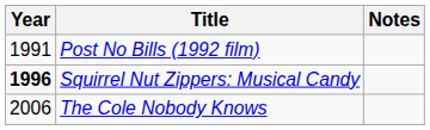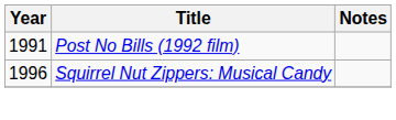Squirrel Nut Zippers: Musical Candy | Year: bold -> normal
- row: 2006 | The Cole Nobody Knows
